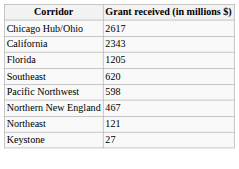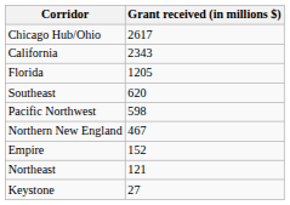+ row: Empire | 152
